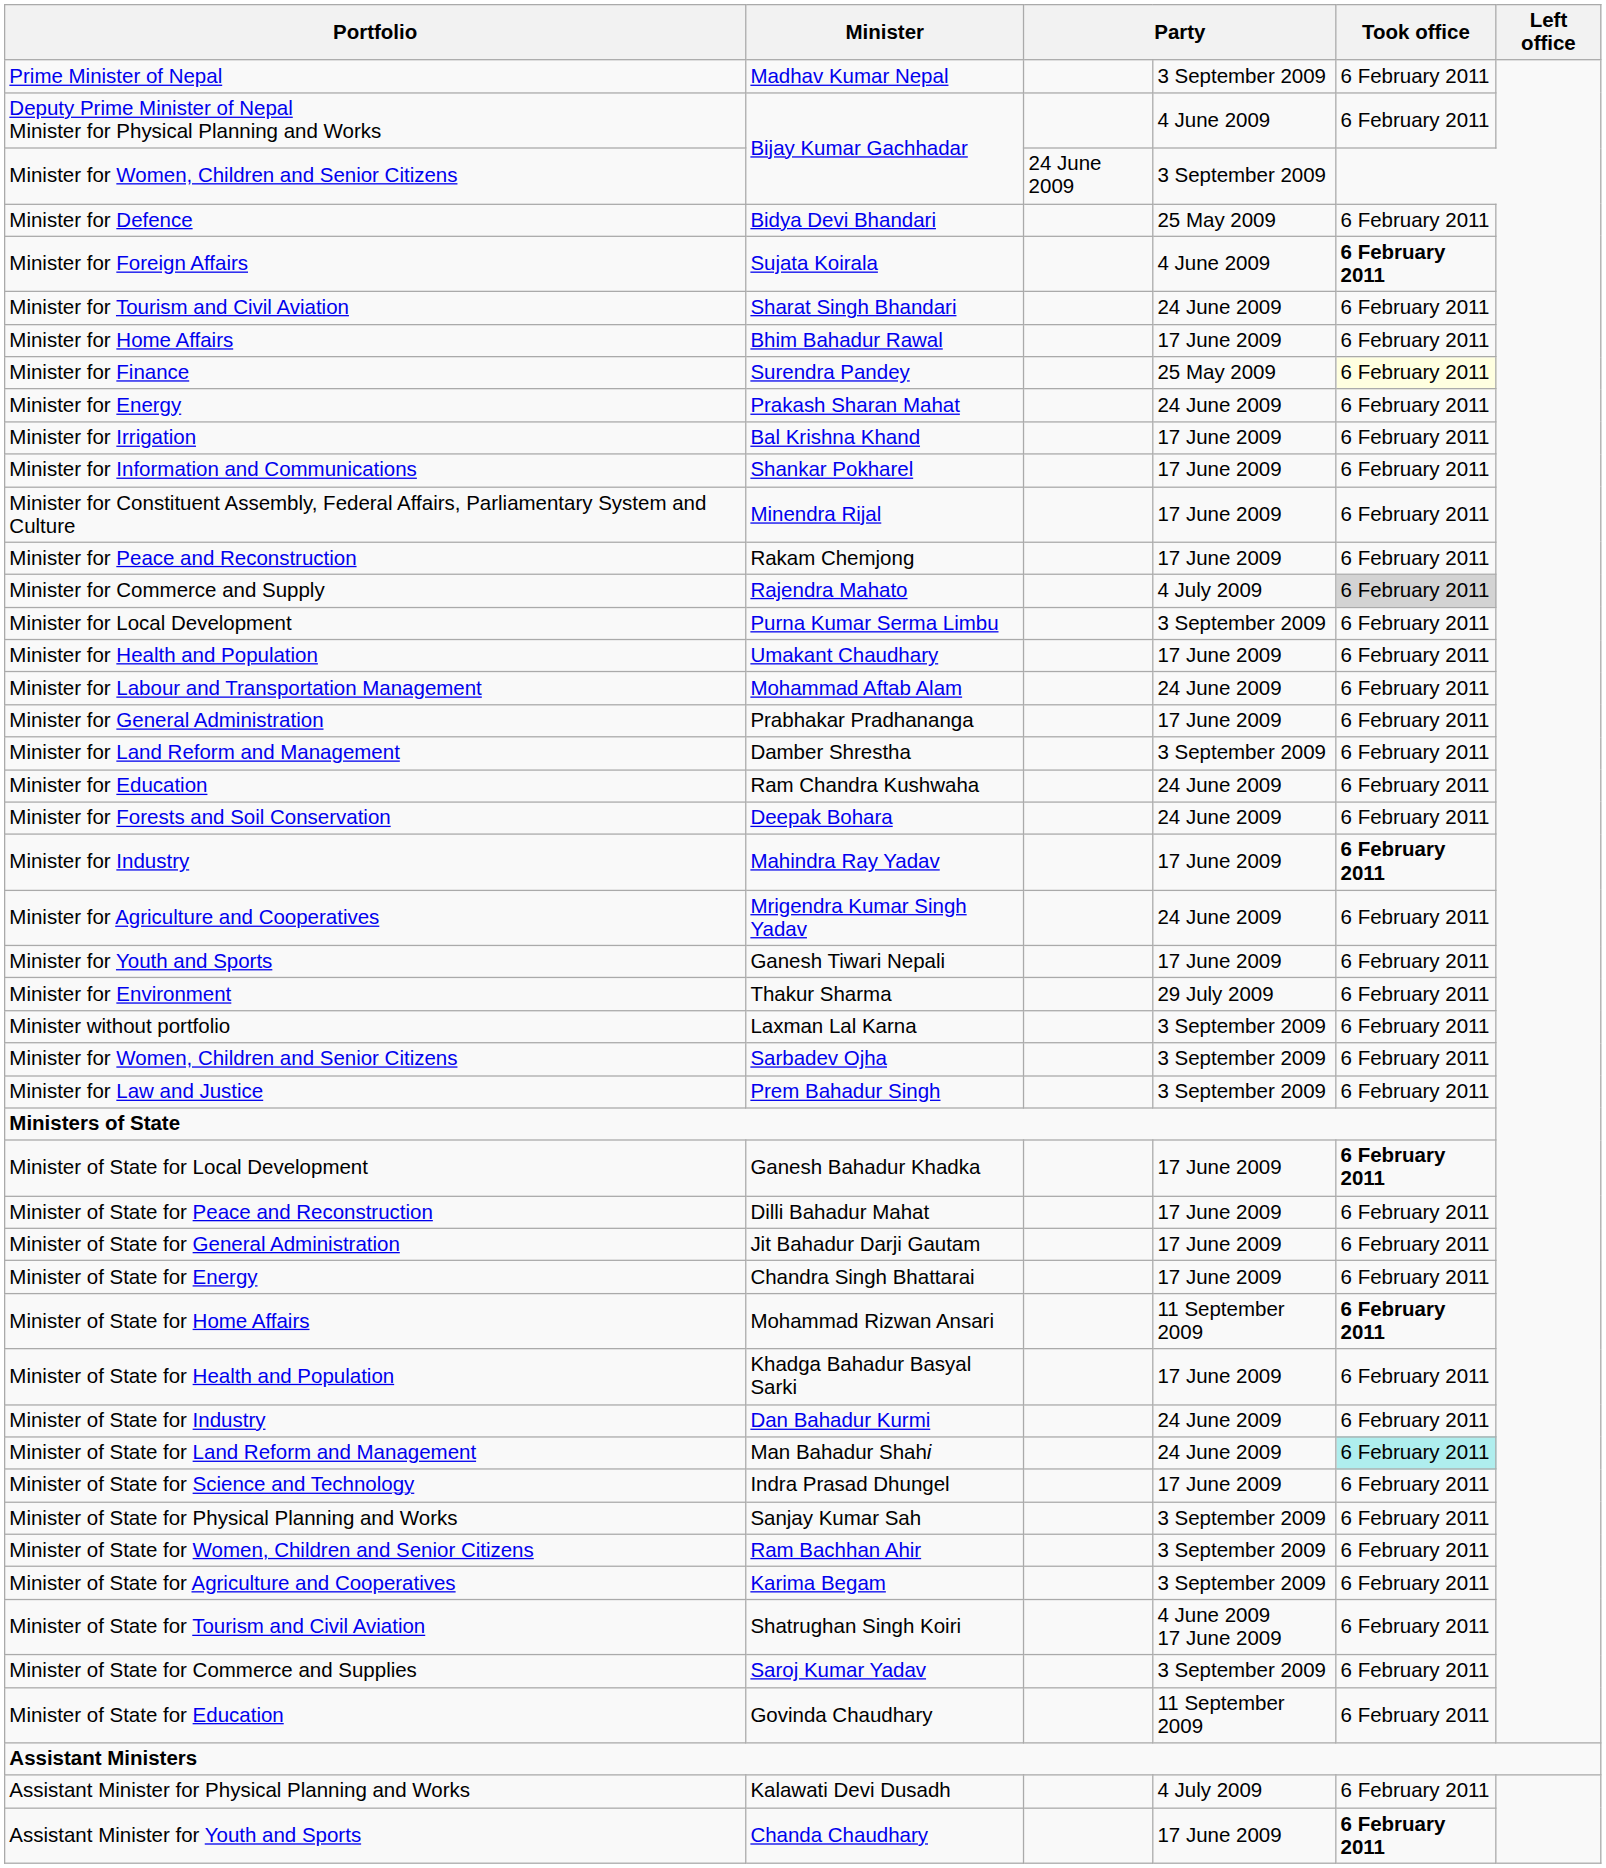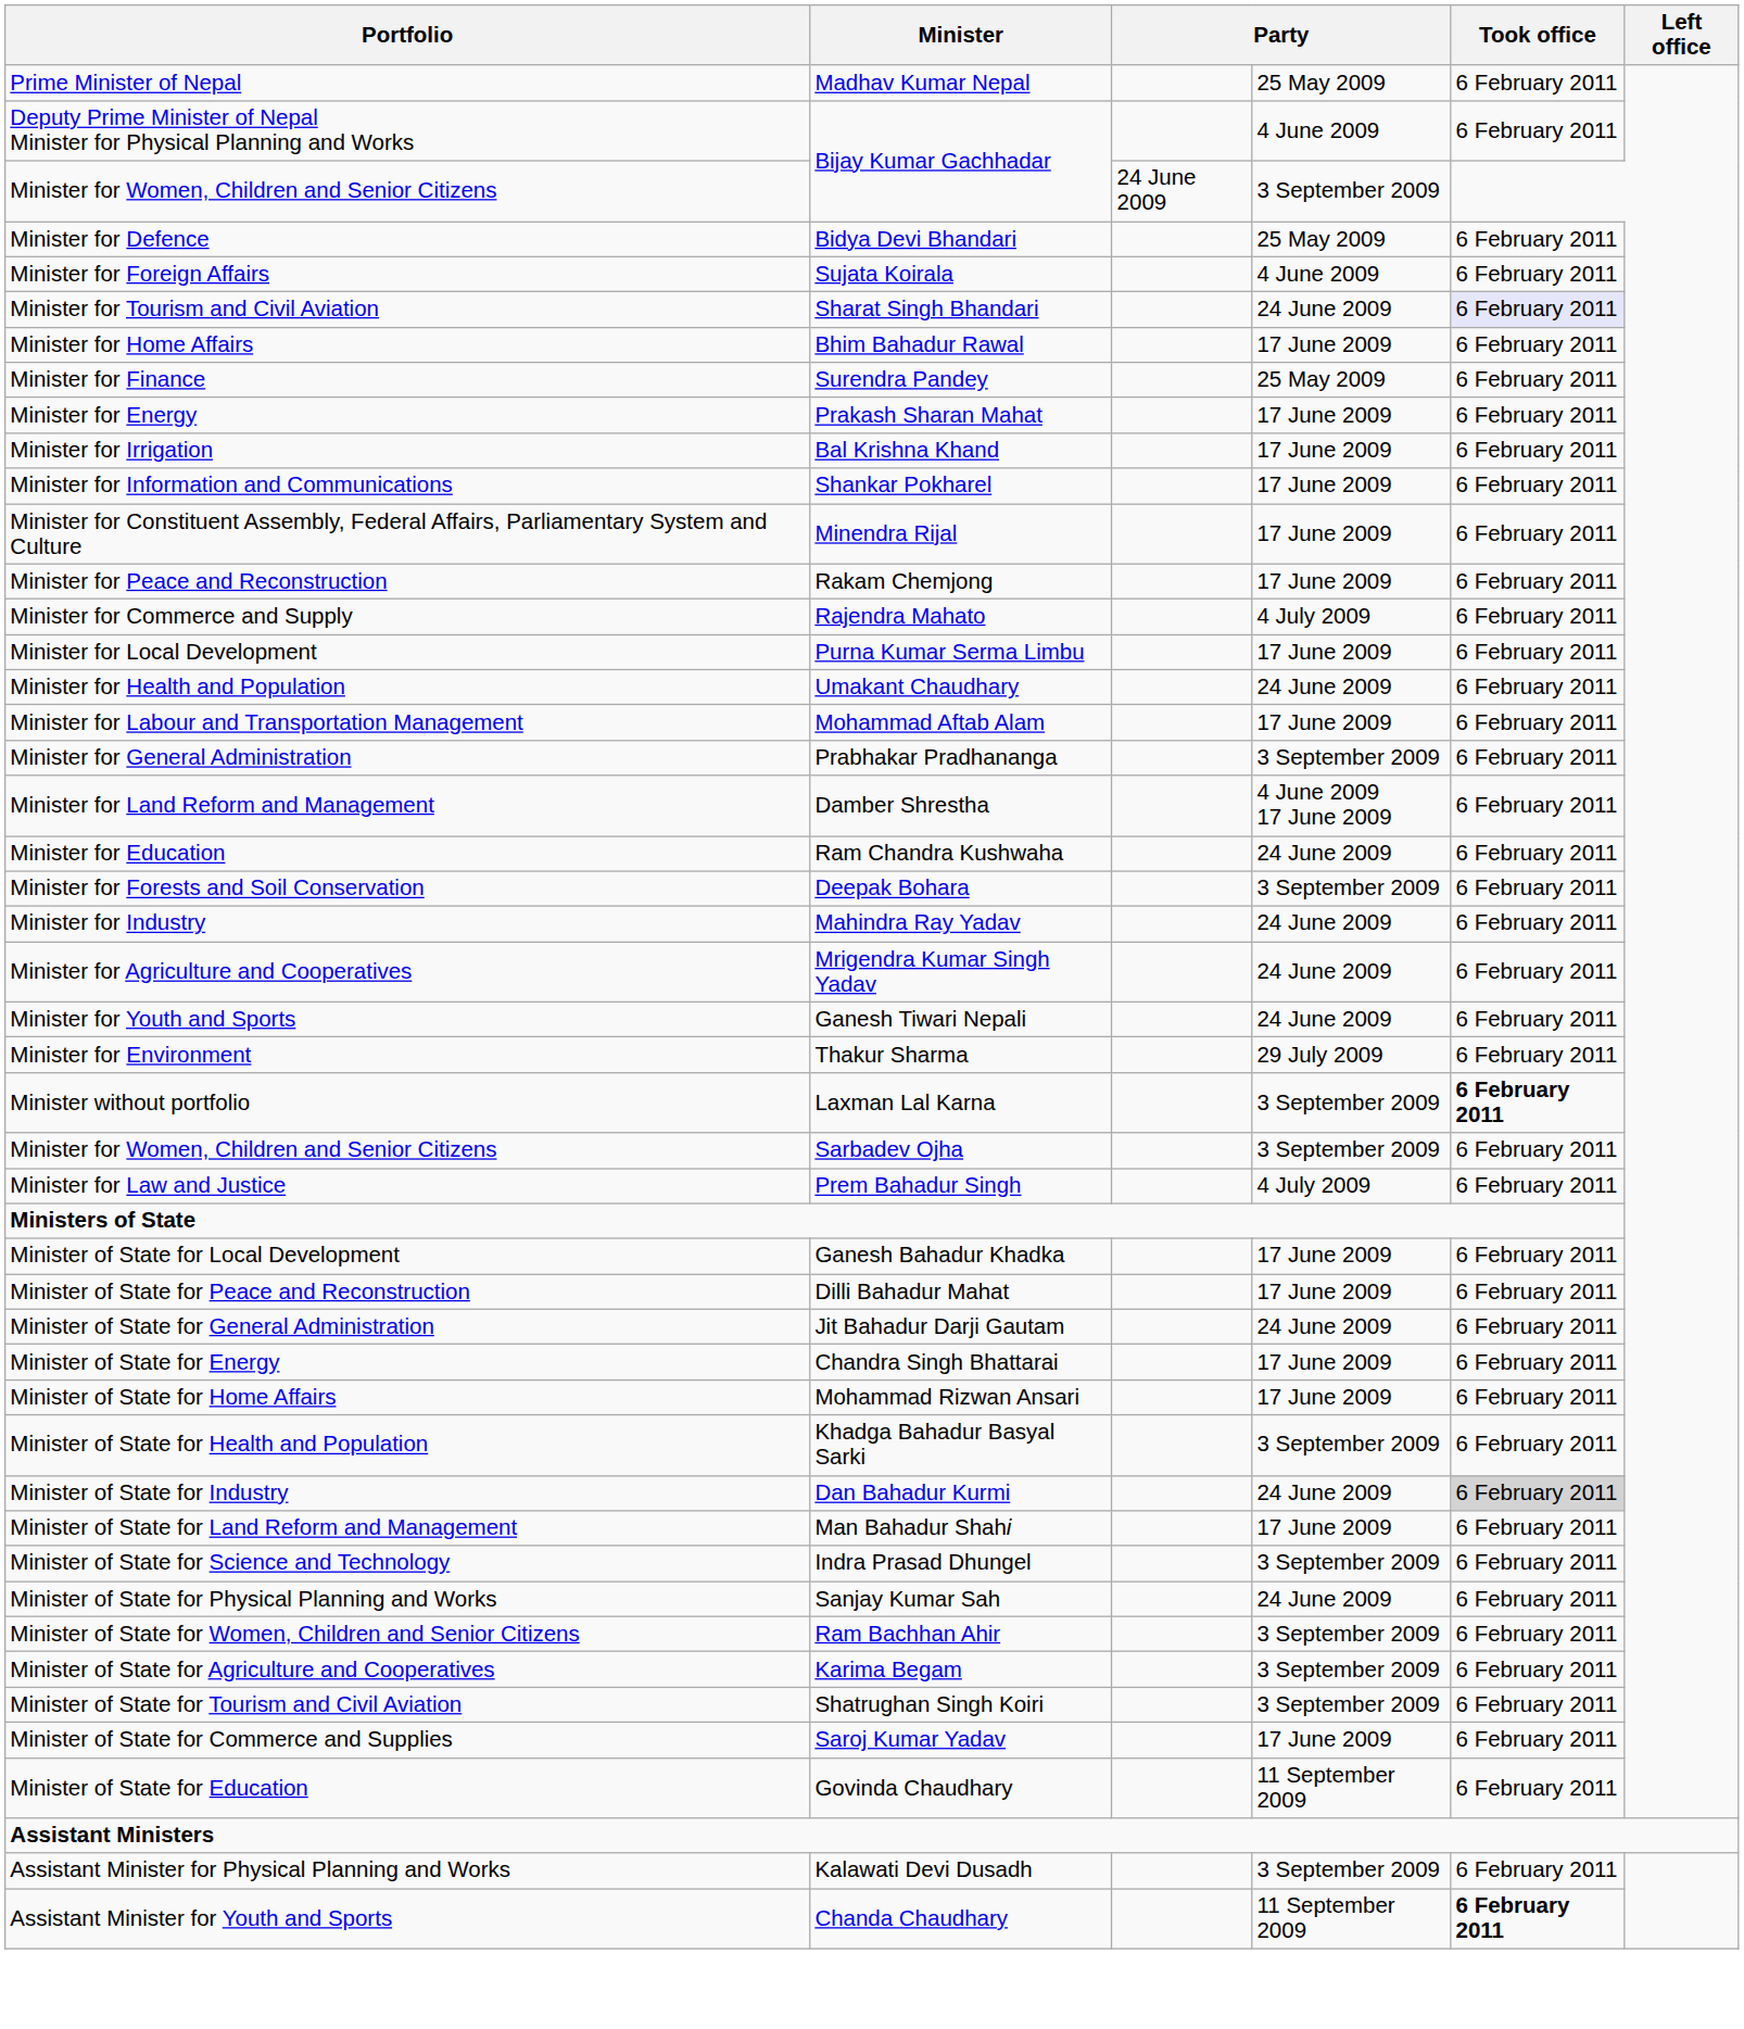Prime Minister of Nepal | column 4: 3 September 2009 -> 25 May 2009
Minister for Foreign Affairs | Took office: bold -> normal
Minister for Tourism and Civil Aviation | Took office: no background -> lavender background
Minister for Finance | Took office: lightyellow background -> no background
Minister for Energy | column 4: 24 June 2009 -> 17 June 2009
Minister for Commerce and Supply | Took office: lightgrey background -> no background
Minister for Local Development | column 4: 3 September 2009 -> 17 June 2009
Minister for Health and Population | column 4: 17 June 2009 -> 24 June 2009
Minister for Labour and Transportation Management | column 4: 24 June 2009 -> 17 June 2009
Minister for General Administration | column 4: 17 June 2009 -> 3 September 2009
Minister for Land Reform and Management | column 4: 3 September 2009 -> 4 June 2009 17 June 2009
Minister for Forests and Soil Conservation | column 4: 24 June 2009 -> 3 September 2009
Minister for Industry | column 4: 17 June 2009 -> 24 June 2009
Minister for Industry | Took office: bold -> normal
Minister for Youth and Sports | column 4: 17 June 2009 -> 24 June 2009
Minister without portfolio | Took office: normal -> bold
Minister for Law and Justice | column 4: 3 September 2009 -> 4 July 2009
Minister of State for Local Development | Took office: bold -> normal
Minister of State for General Administration | column 4: 17 June 2009 -> 24 June 2009
Minister of State for Home Affairs | column 4: 11 September 2009 -> 17 June 2009
Minister of State for Home Affairs | Took office: bold -> normal
Minister of State for Health and Population | column 4: 17 June 2009 -> 3 September 2009
Minister of State for Industry | Took office: no background -> lightgrey background
Minister of State for Land Reform and Management | column 4: 24 June 2009 -> 17 June 2009
Minister of State for Land Reform and Management | Took office: paleturquoise background -> no background
Minister of State for Science and Technology | column 4: 17 June 2009 -> 3 September 2009
Minister of State for Physical Planning and Works | column 4: 3 September 2009 -> 24 June 2009
Minister of State for Tourism and Civil Aviation | column 4: 4 June 2009 17 June 2009 -> 3 September 2009
Minister of State for Commerce and Supplies | column 4: 3 September 2009 -> 17 June 2009
Assistant Minister for Physical Planning and Works | column 4: 4 July 2009 -> 3 September 2009
Assistant Minister for Youth and Sports | column 4: 17 June 2009 -> 11 September 2009
